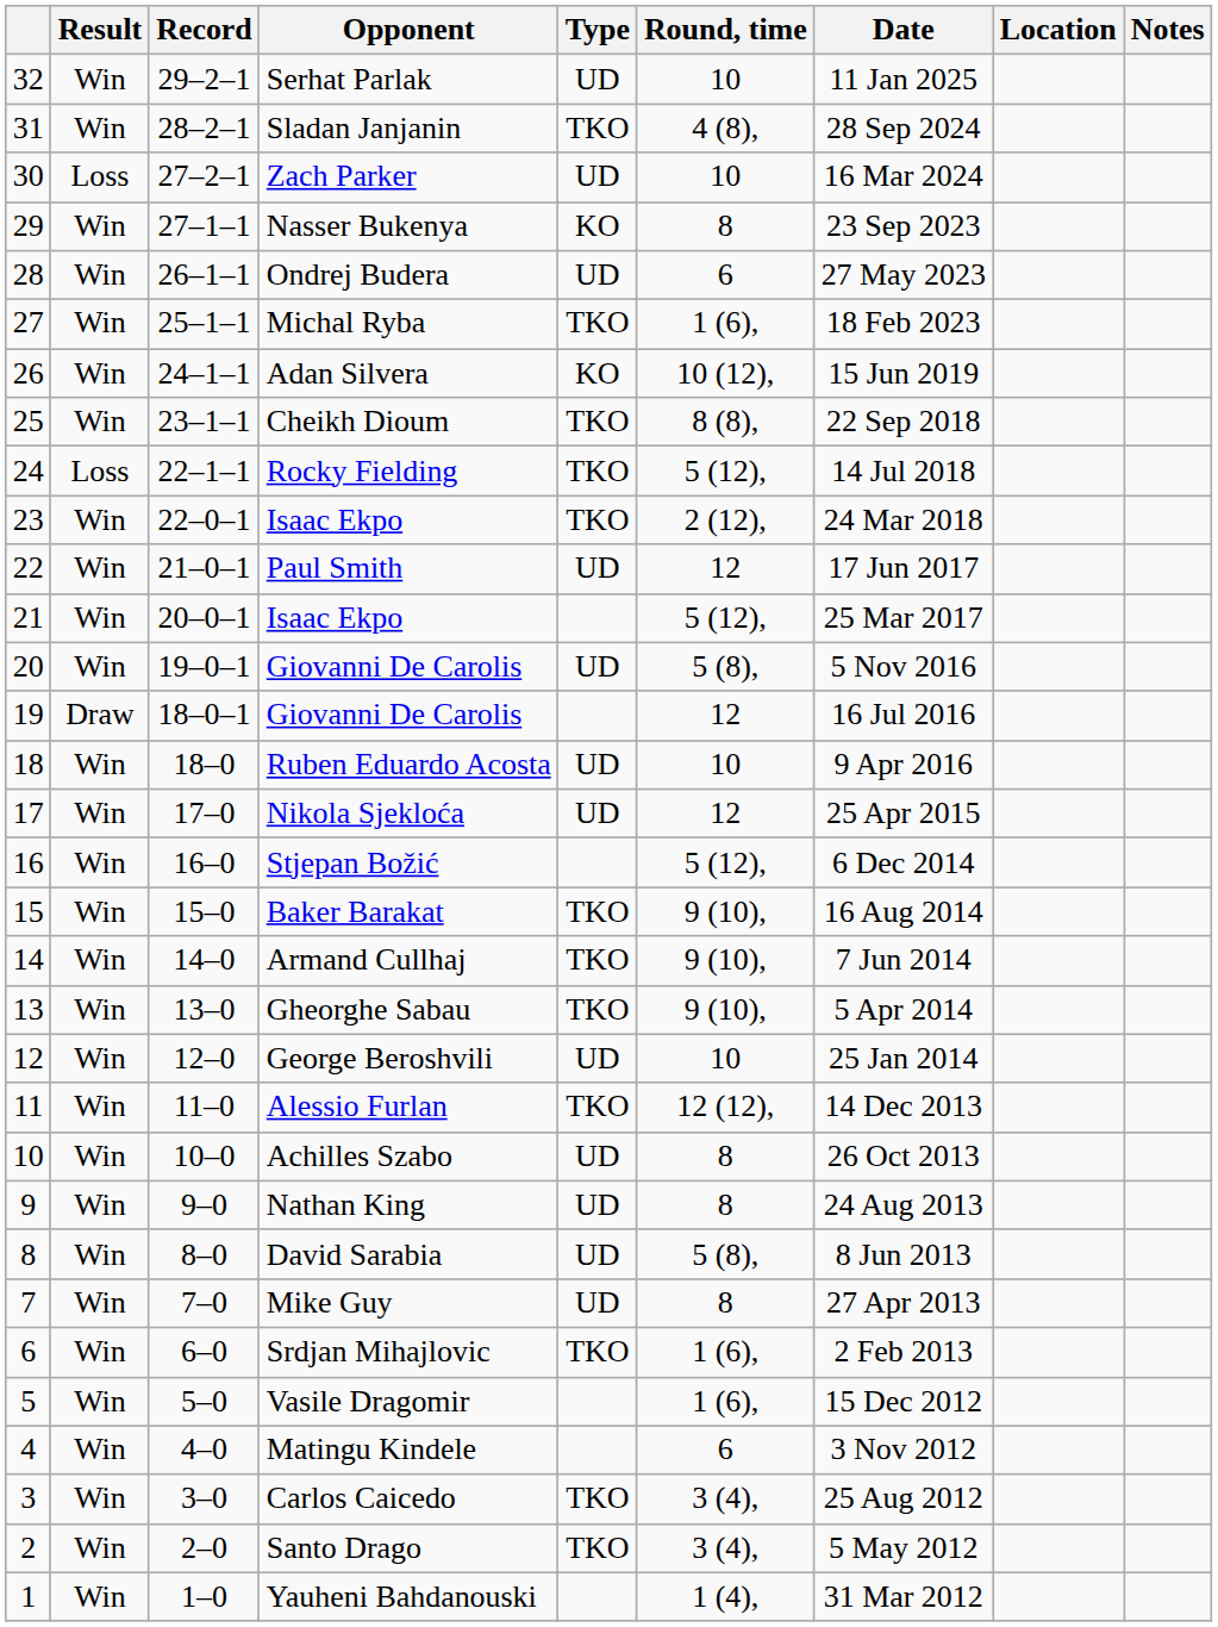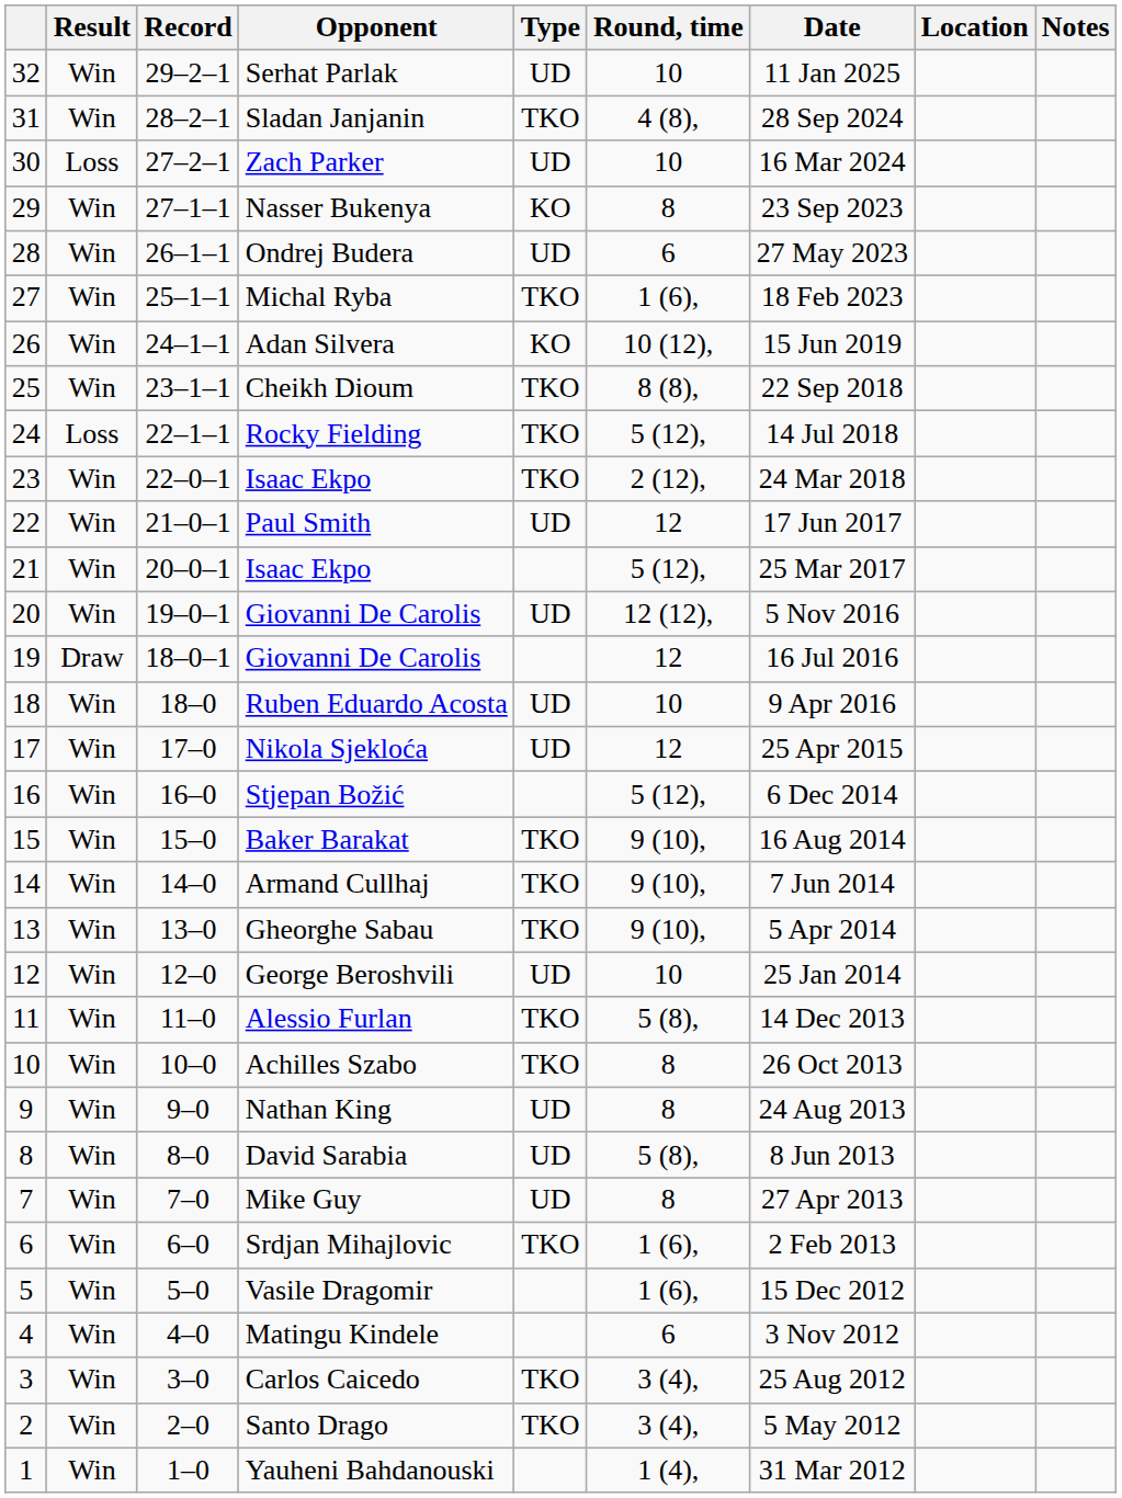20 / Giovanni De Carolis | Round, time: 5 (8), -> 12 (12),
Alessio Furlan | Round, time: 12 (12), -> 5 (8),
Achilles Szabo | Type: UD -> TKO
